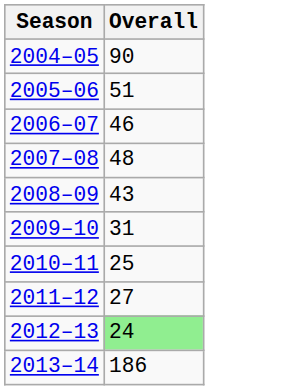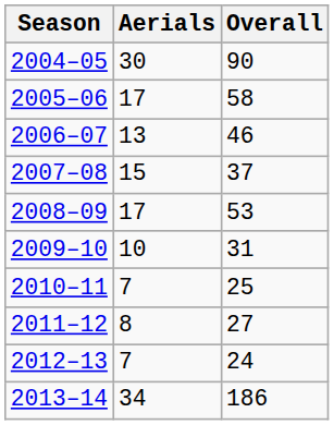+ column: Aerials | 30 | 17 | 13 | 15 | 17 | 10 | 7 | 8 | 7 | 34
2005–06 | Overall: 51 -> 58
2007–08 | Overall: 48 -> 37
2008–09 | Overall: 43 -> 53
2012–13 | Overall: lightgreen background -> no background
